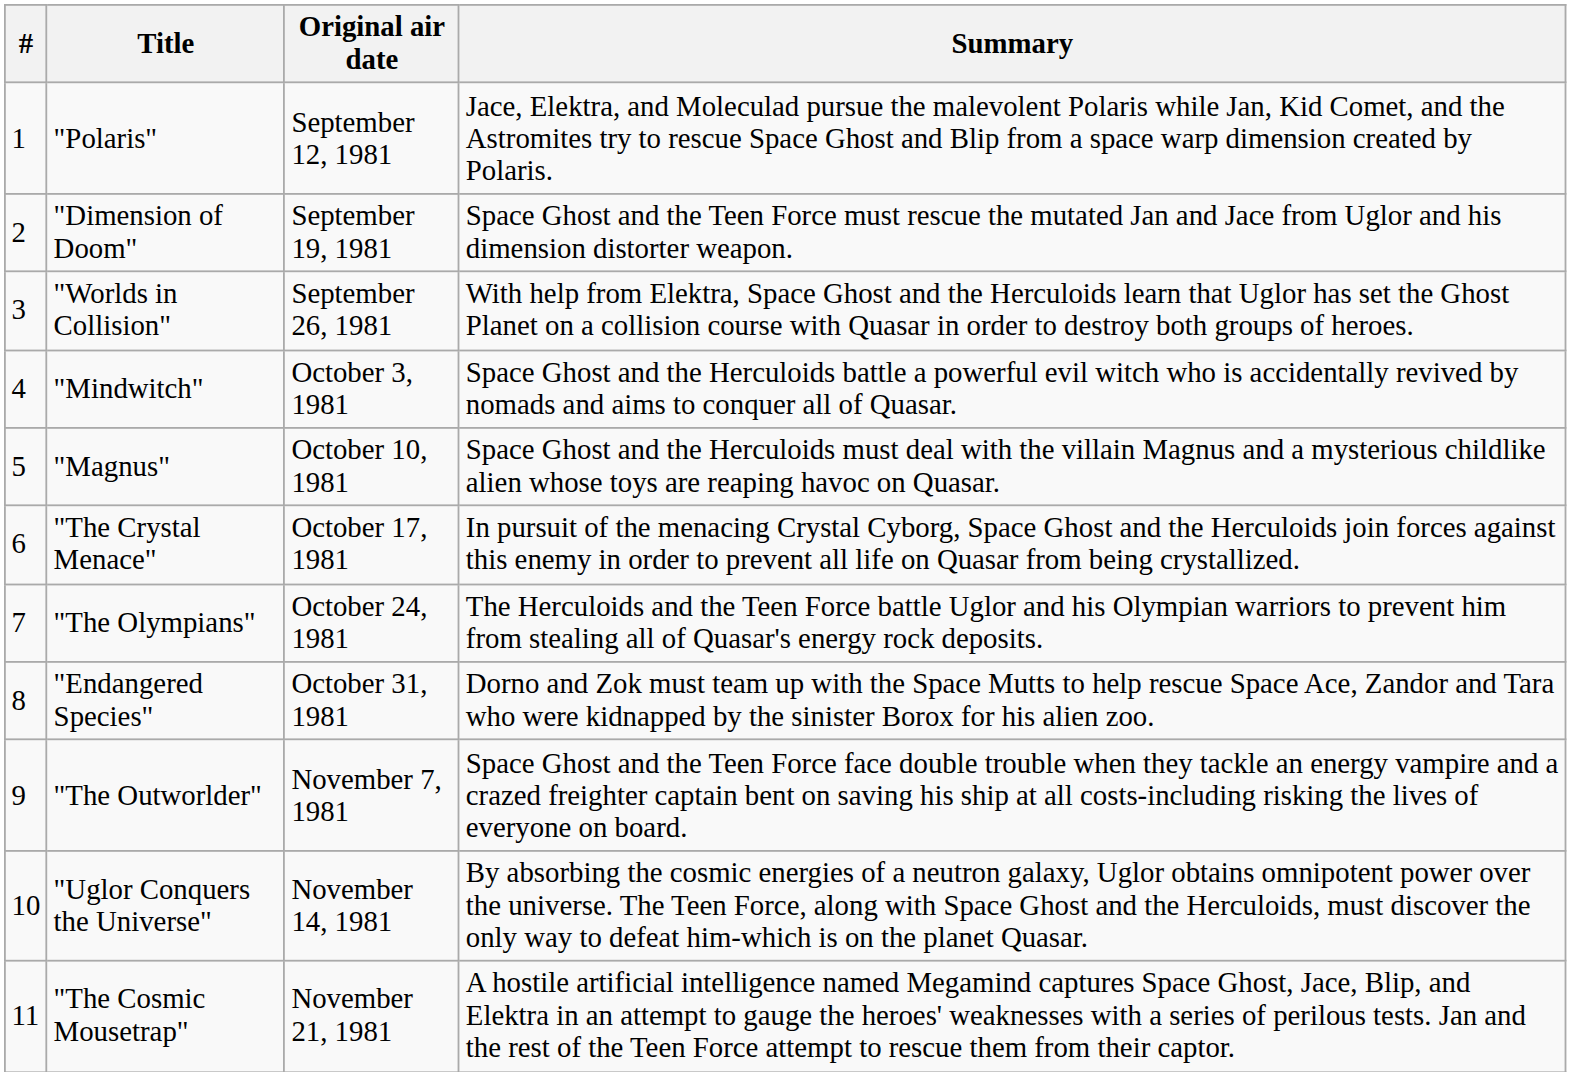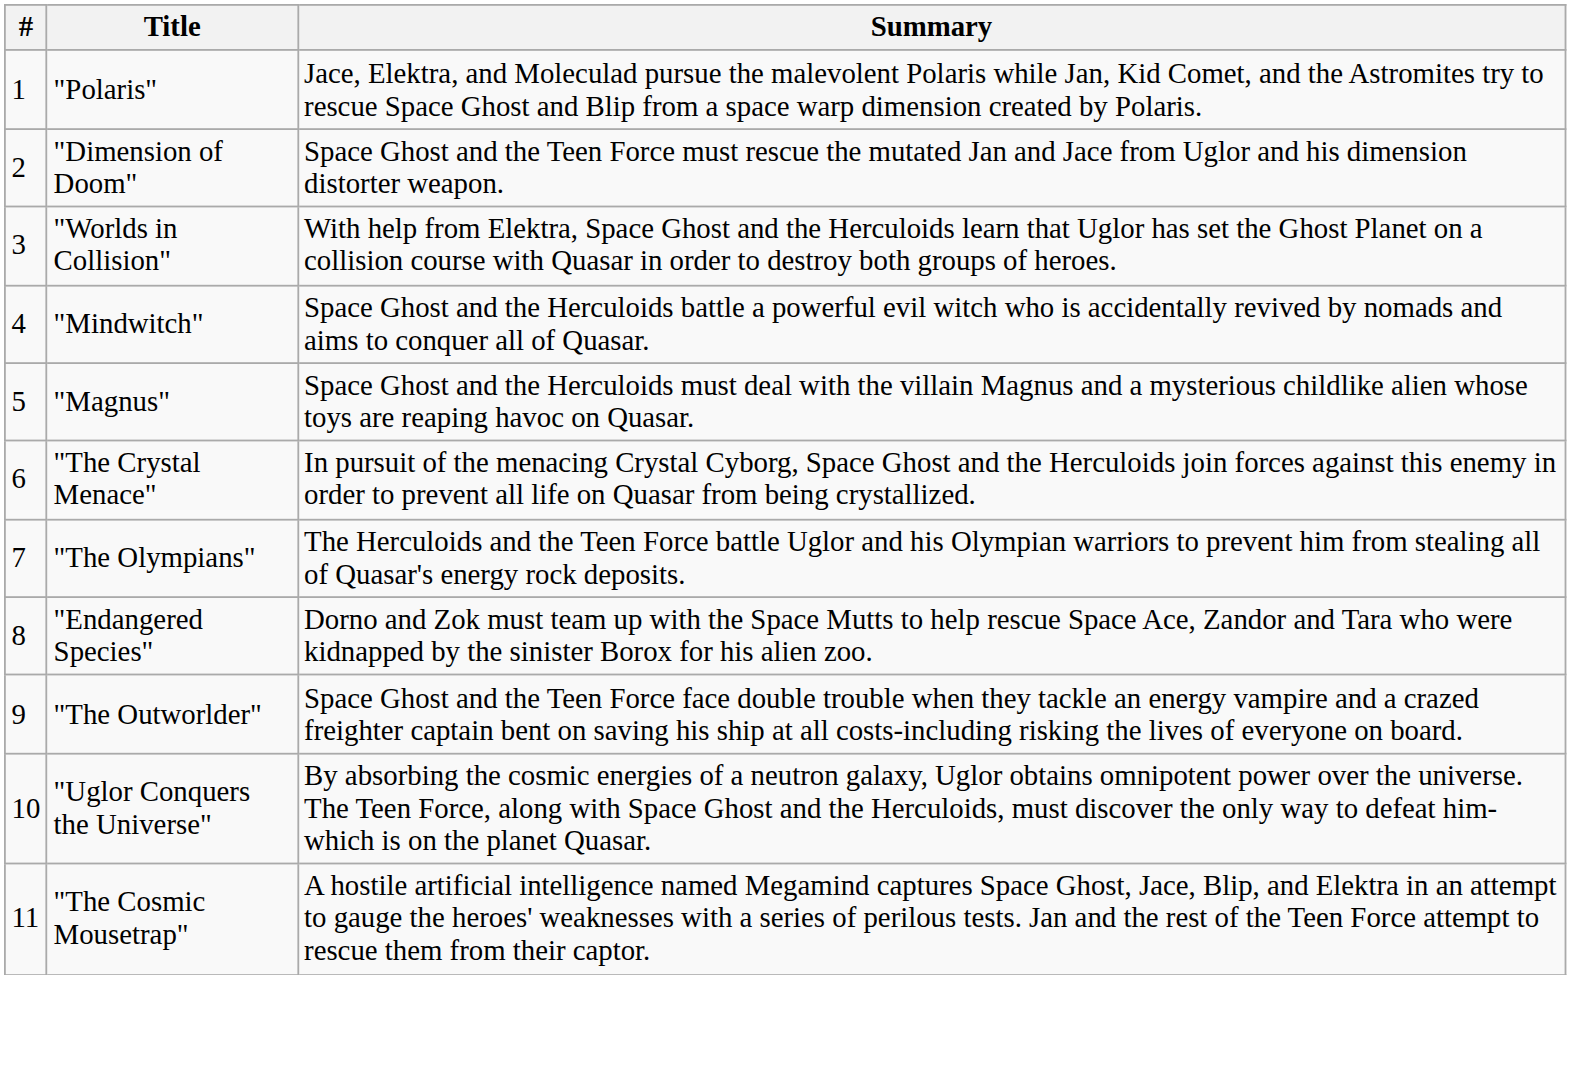- column: Original air date | September 12, 1981 | September 19, 1981 | September 26, 1981 | October 3, 1981 | October 10, 1981 | October 17, 1981 | October 24, 1981 | October 31, 1981 | November 7, 1981 | November 14, 1981 | November 21, 1981
